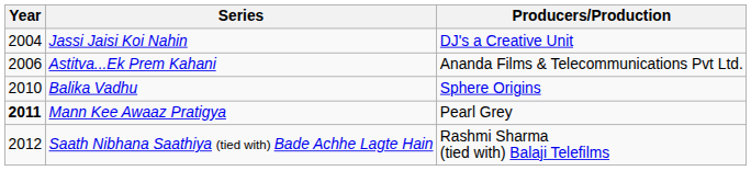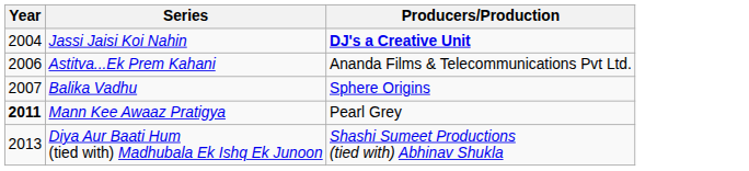Jassi Jaisi Koi Nahin | Producers/Production: normal -> bold
Balika Vadhu | Year: 2010 -> 2007
- row: 2012 | Saath Nibhana Saathiya (tied with) Bade Achhe Lagte Hain | Rashmi Sharma (tied with) Balaji Telefilms
+ row: 2013 | Diya Aur Baati Hum (tied with) Madhubala Ek Ishq Ek Junoon | Shashi Sumeet Productions (tied with) Abhinav Shukla
